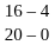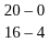rows swapped: 20 – 0 <-> 16 – 4
